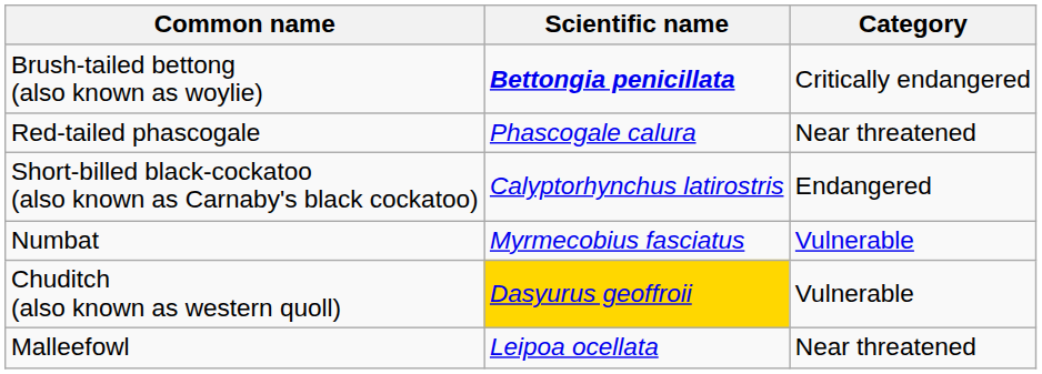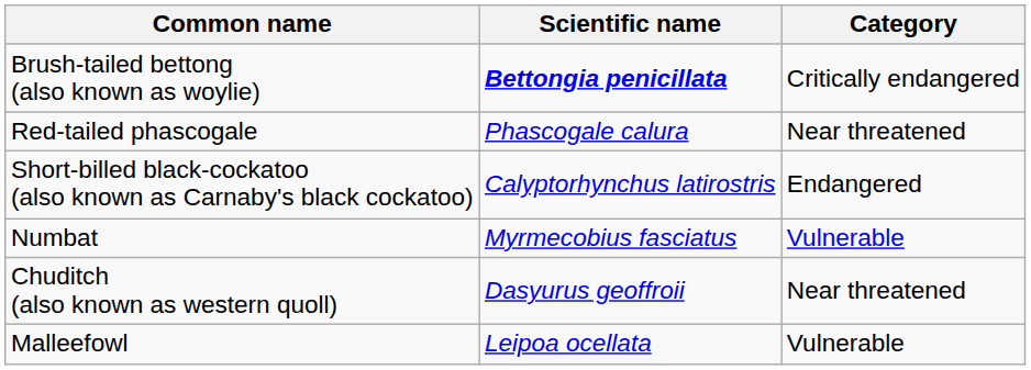Chuditch (also known as western quoll) | Scientific name: gold background -> no background
Chuditch (also known as western quoll) | Category: Vulnerable -> Near threatened
Malleefowl | Category: Near threatened -> Vulnerable
